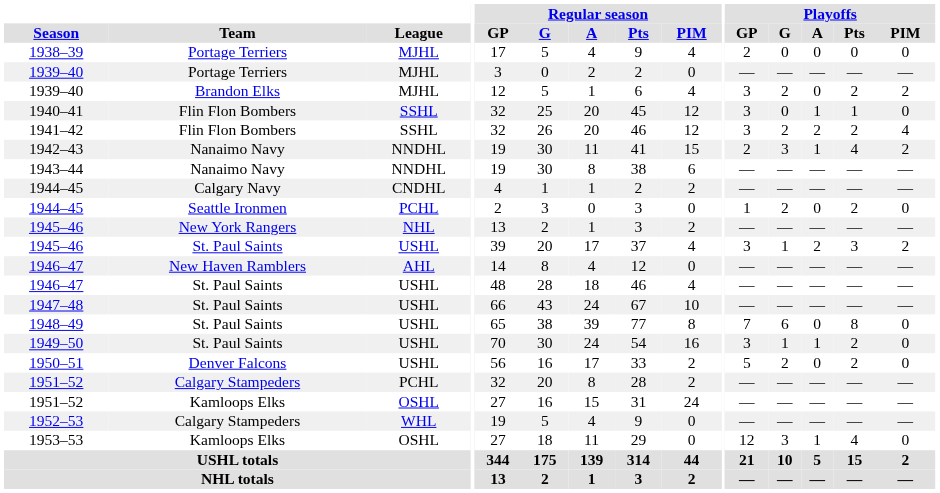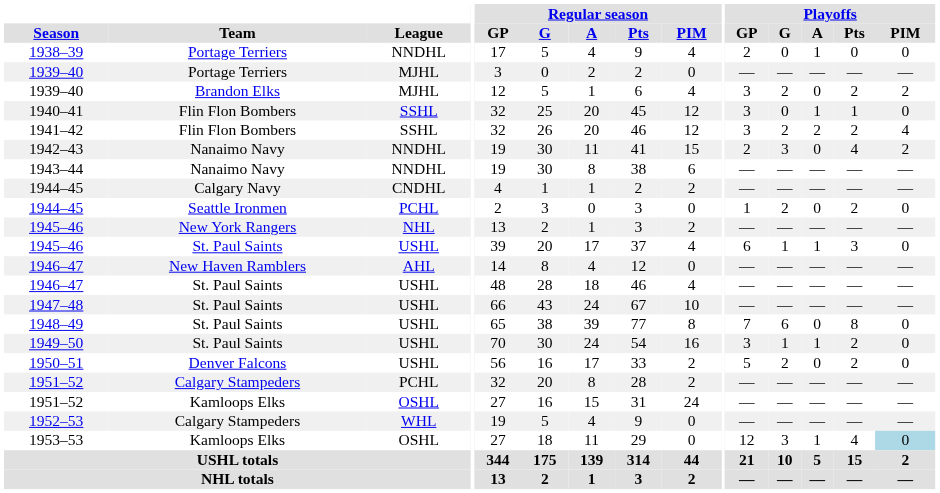1938–39 | League: MJHL -> NNDHL
1938–39 | Playoffs / A: 0 -> 1
1942–43 | Playoffs / A: 1 -> 0
1945–46 / St. Paul Saints | Playoffs / GP: 3 -> 6
1945–46 / St. Paul Saints | Playoffs / A: 2 -> 1
1945–46 / St. Paul Saints | Playoffs / PIM: 2 -> 0
1953–53 | Playoffs / PIM: no background -> lightblue background
